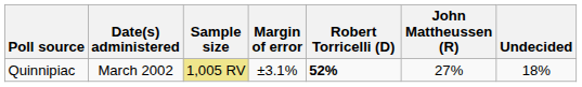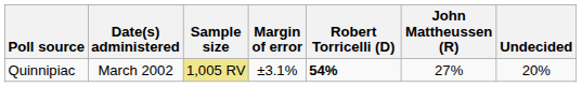Quinnipiac | Robert Torricelli (D): 52% -> 54%
Quinnipiac | Undecided: 18% -> 20%
